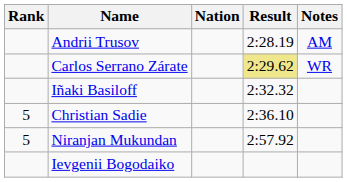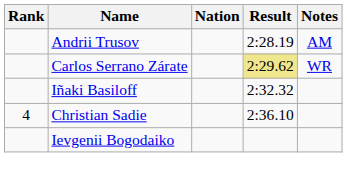Christian Sadie | Rank: 5 -> 4
- row: 5 | Niranjan Mukundan | 2:57.92
